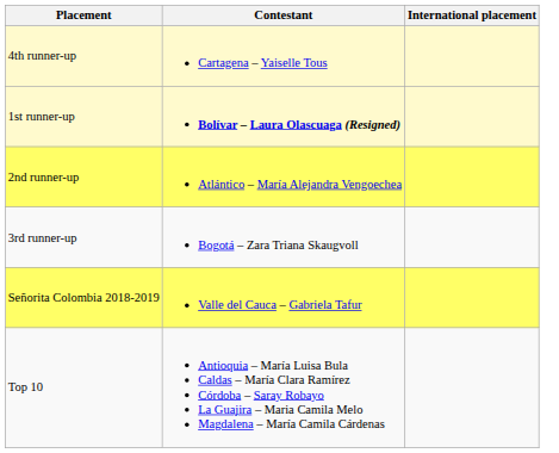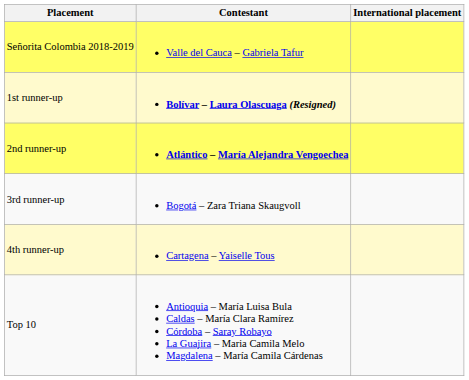rows swapped: Señorita Colombia 2018-2019 <-> 4th runner-up
2nd runner-up | Contestant: normal -> bold
